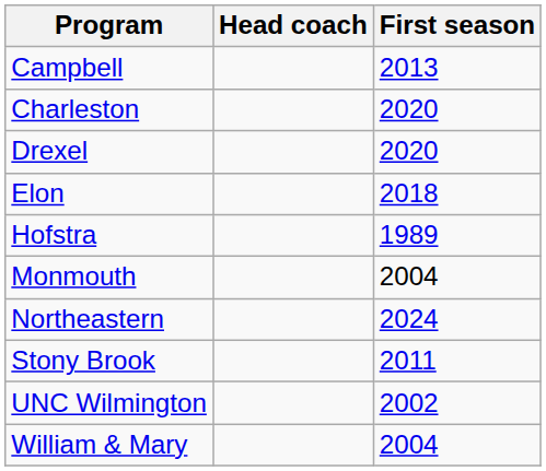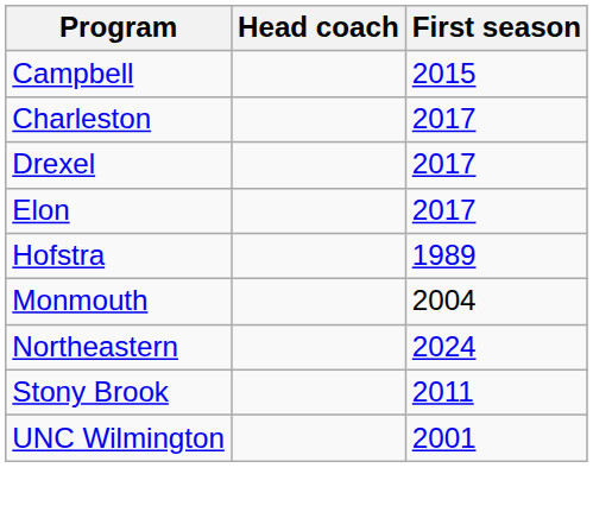Campbell | First season: 2013 -> 2015
Charleston | First season: 2020 -> 2017
Drexel | First season: 2020 -> 2017
Elon | First season: 2018 -> 2017
UNC Wilmington | First season: 2002 -> 2001
- row: William & Mary | 2004
